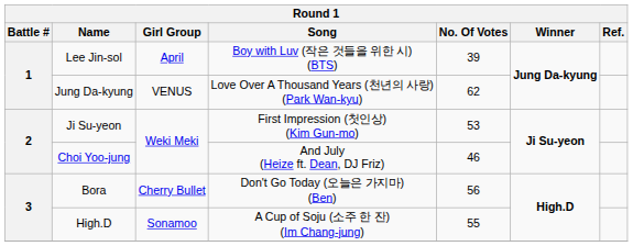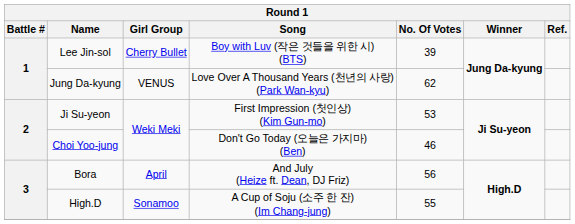Lee Jin-sol | Girl Group: April -> Cherry Bullet
Choi Yoo-jung | Song: And July (Heize ft. Dean, DJ Friz) -> Don't Go Today (오늘은 가지마) (Ben)
Bora | Girl Group: Cherry Bullet -> April
Bora | Song: Don't Go Today (오늘은 가지마) (Ben) -> And July (Heize ft. Dean, DJ Friz)
